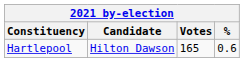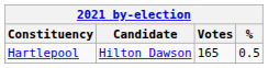Hartlepool | %: 0.6 -> 0.5
